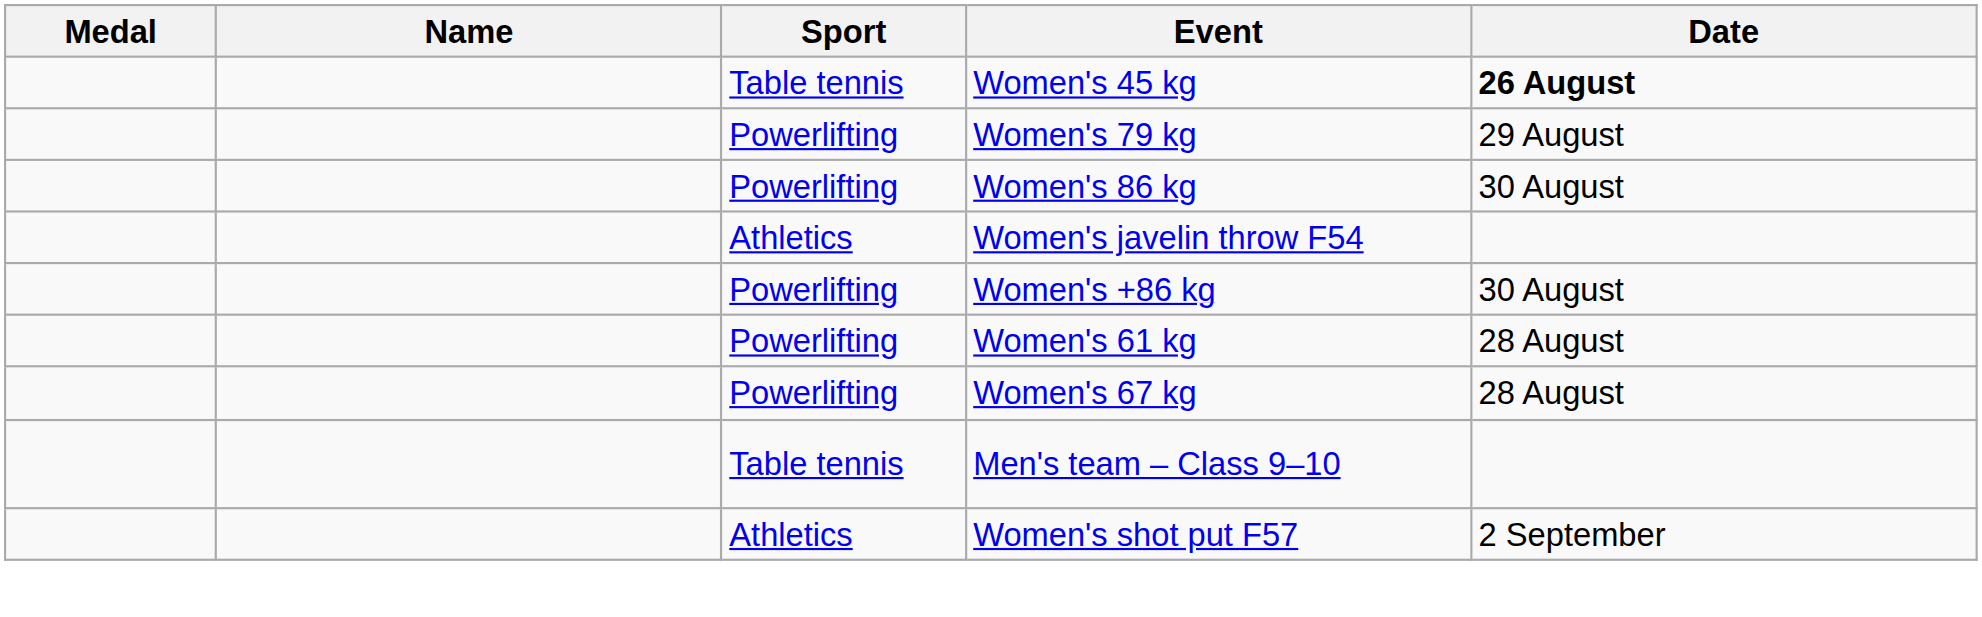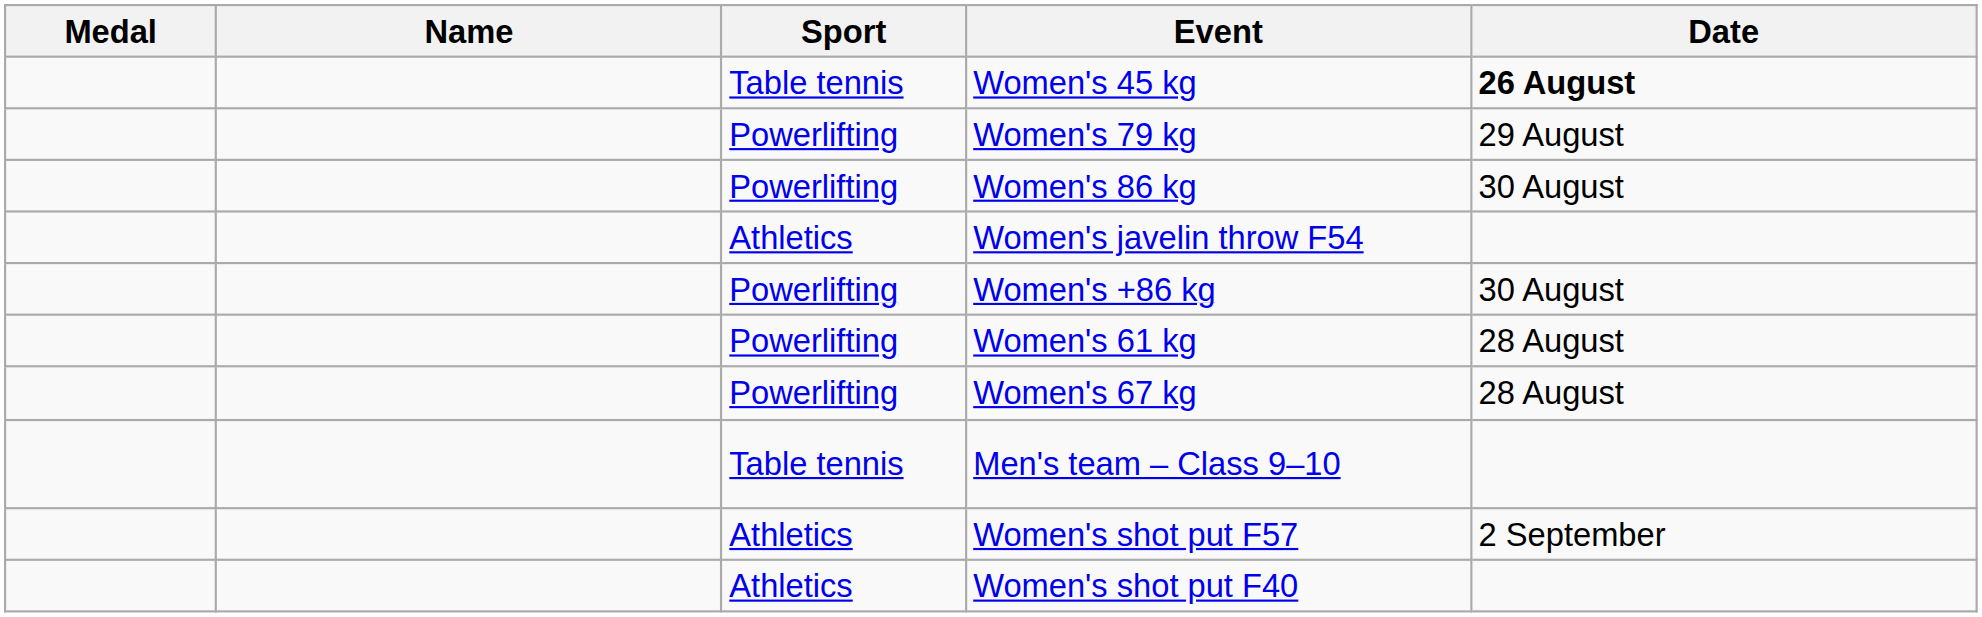+ row: Athletics | Women's shot put F40
